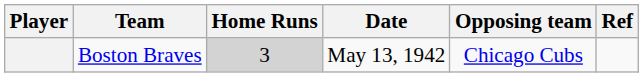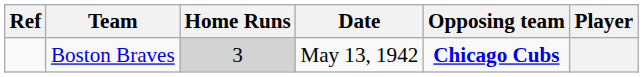columns swapped: Player <-> Ref
Boston Braves | Opposing team: normal -> bold
